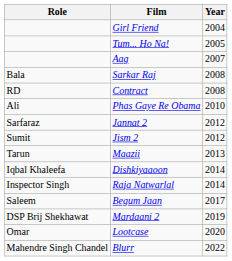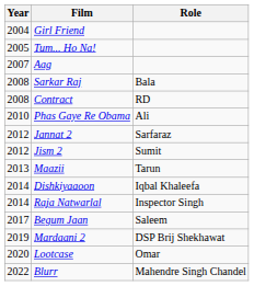columns swapped: Year <-> Role
